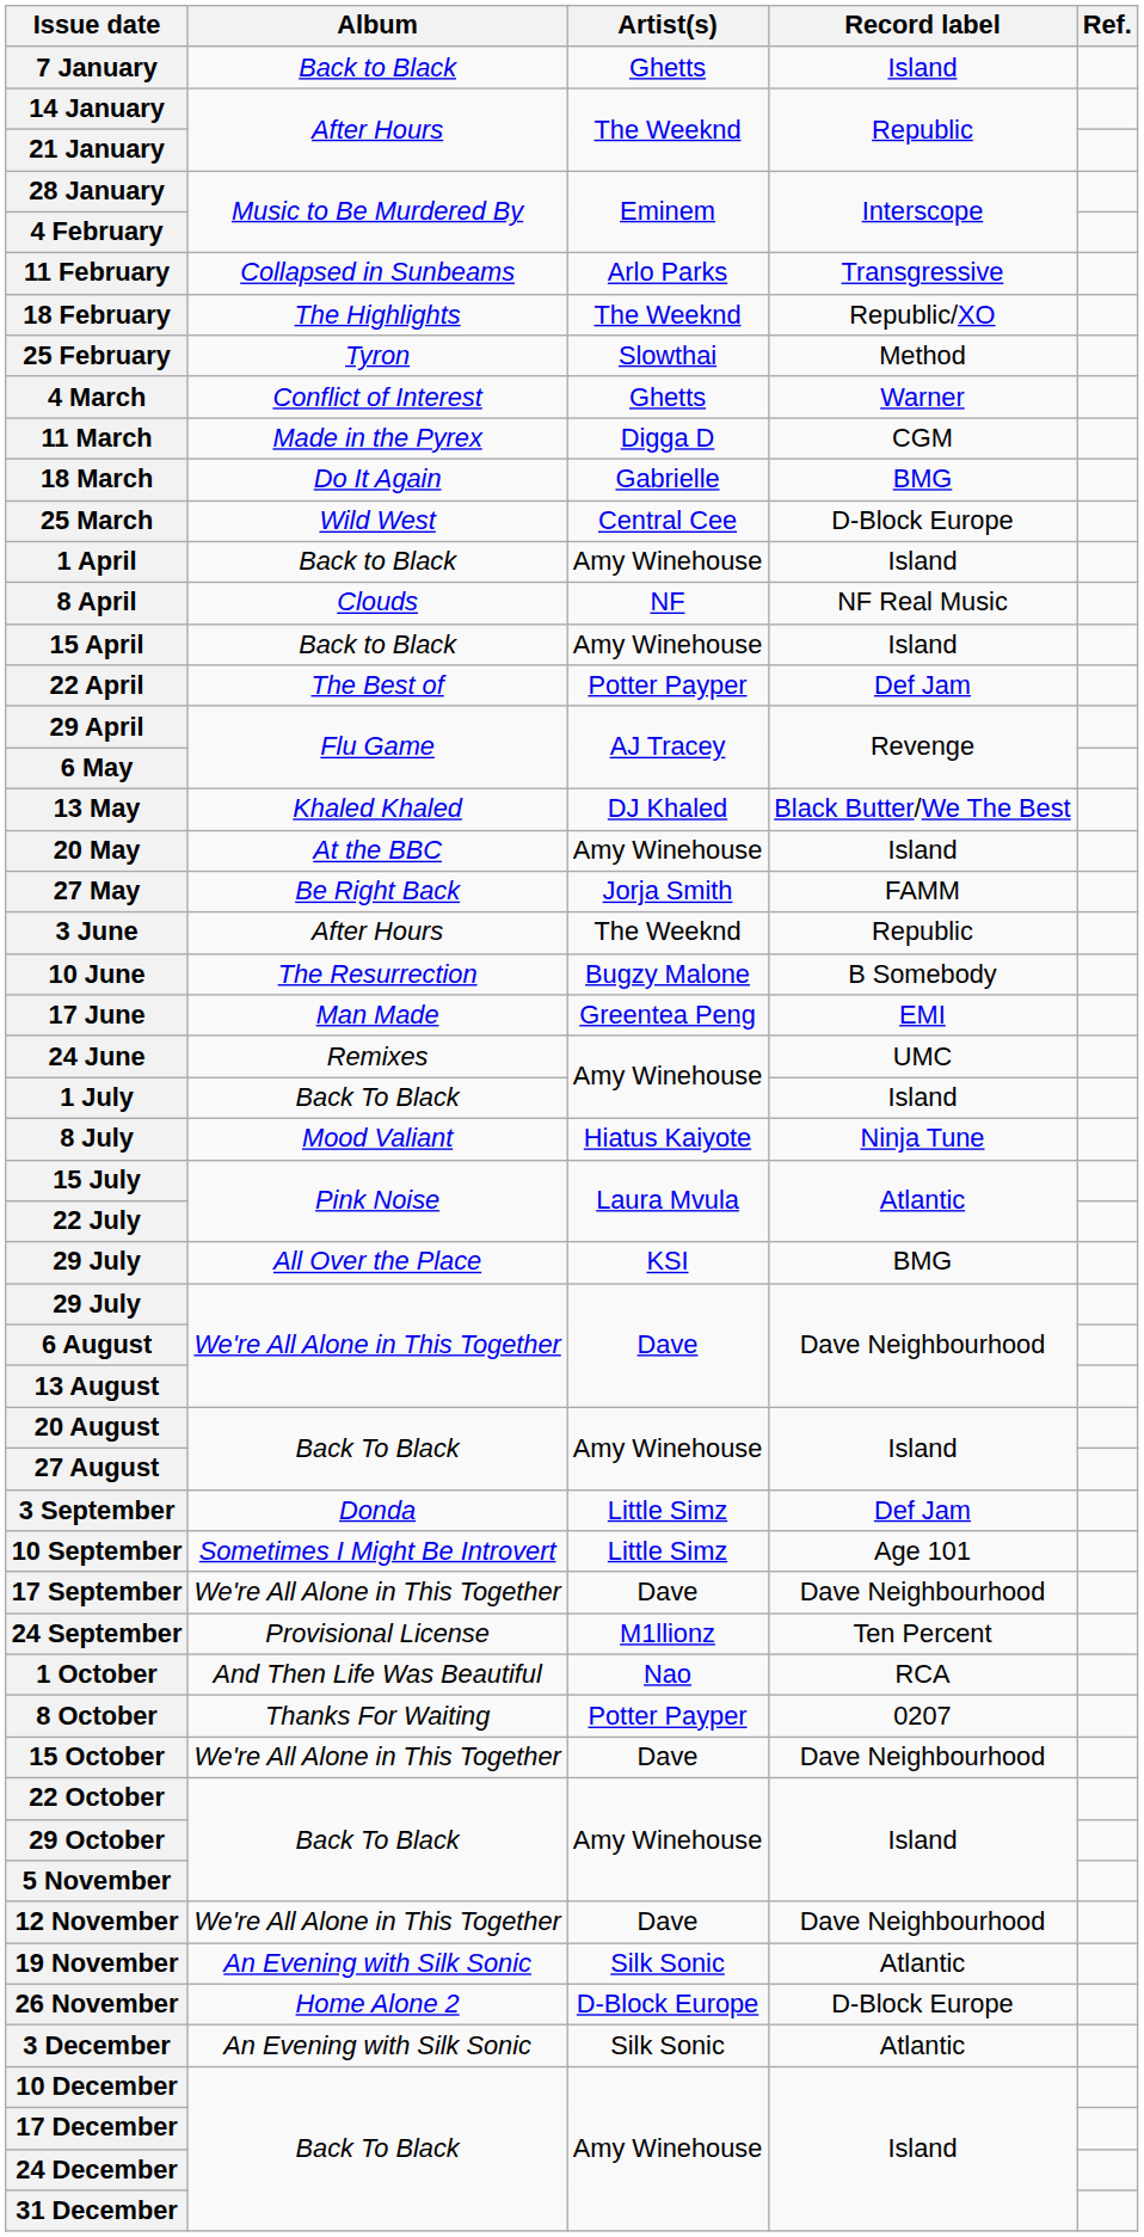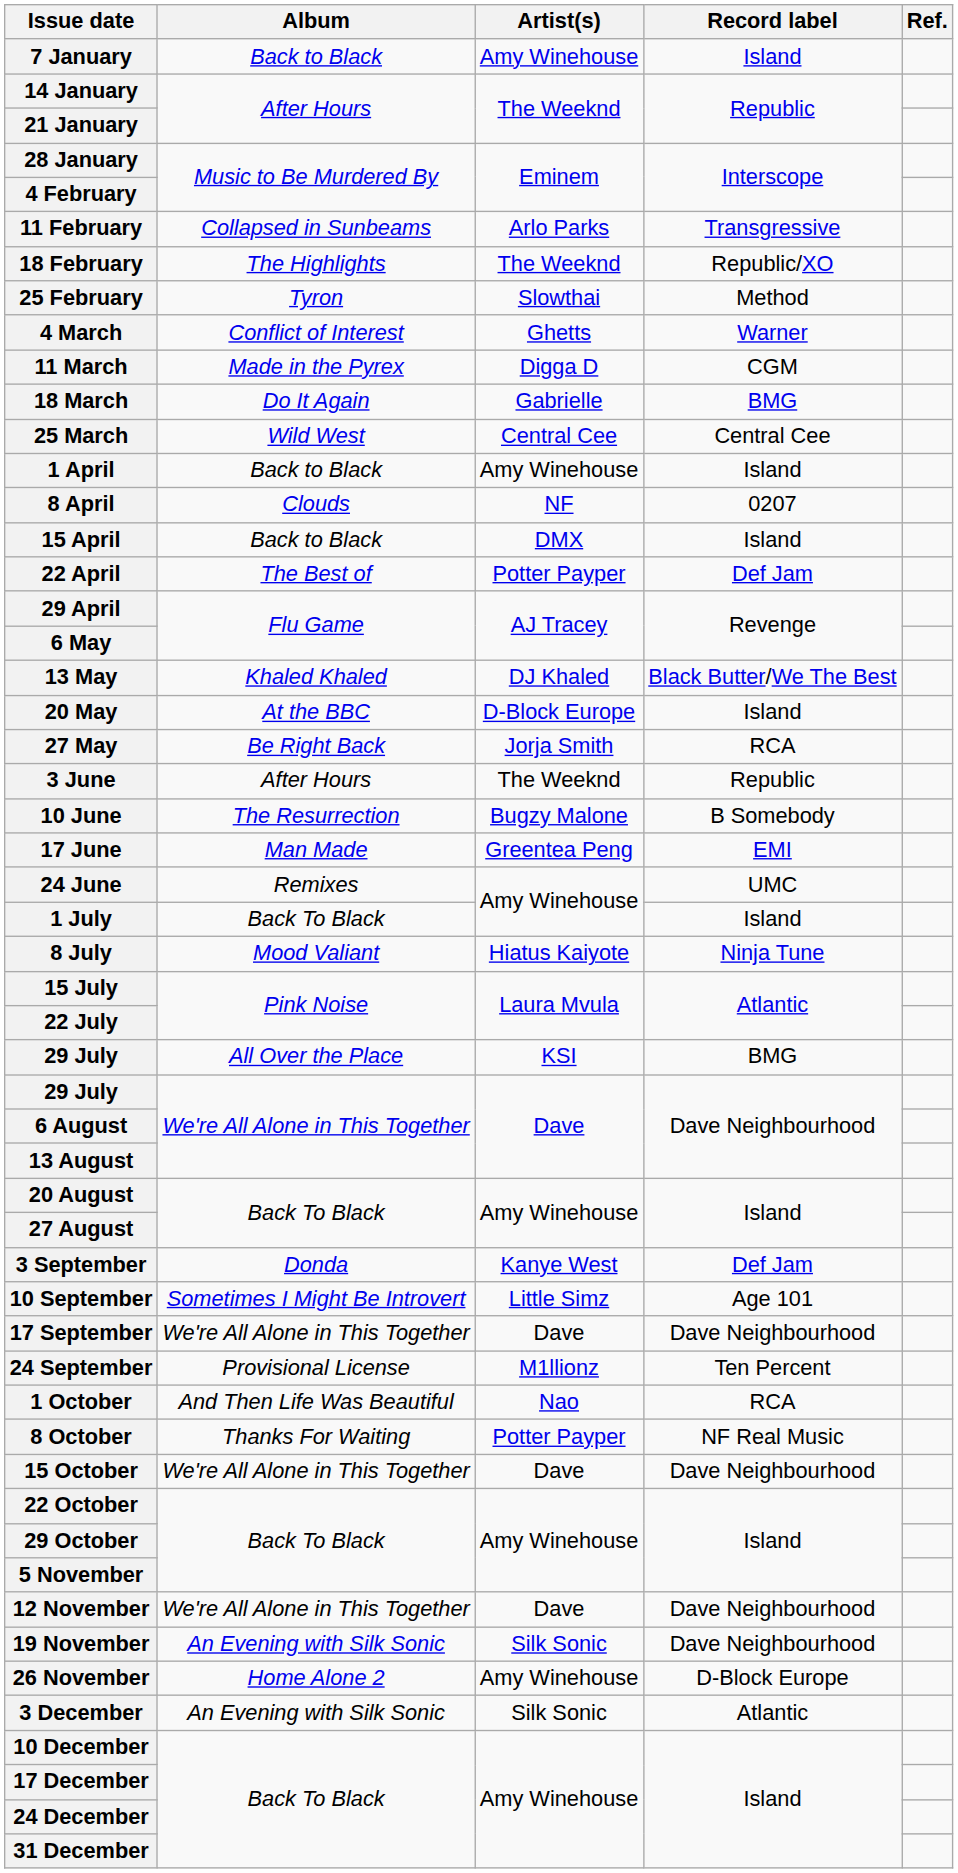7 January | Artist(s): Ghetts -> Amy Winehouse
25 March | Record label: D-Block Europe -> Central Cee
8 April | Record label: NF Real Music -> 0207
15 April | Artist(s): Amy Winehouse -> DMX
20 May | Artist(s): Amy Winehouse -> D-Block Europe
27 May | Record label: FAMM -> RCA
3 September | Artist(s): Little Simz -> Kanye West
8 October | Record label: 0207 -> NF Real Music
19 November | Record label: Atlantic -> Dave Neighbourhood
26 November | Artist(s): D-Block Europe -> Amy Winehouse
